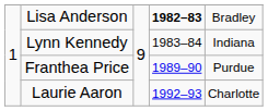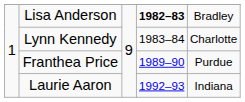Lynn Kennedy | column 5: Indiana -> Charlotte
Laurie Aaron | column 5: Charlotte -> Indiana
